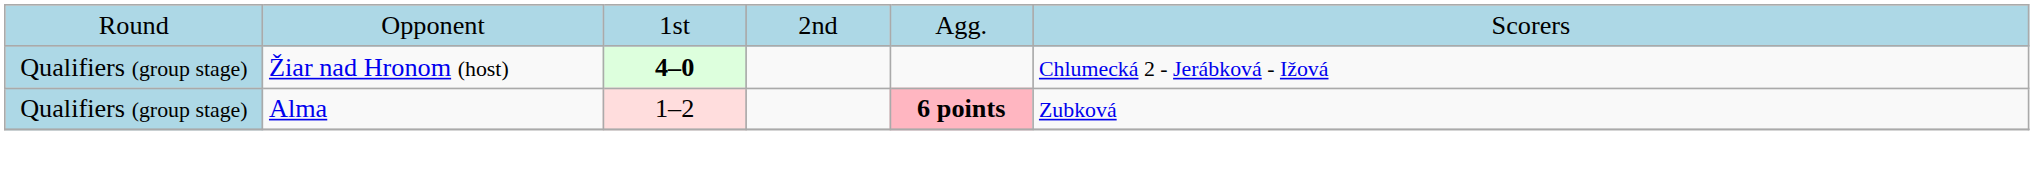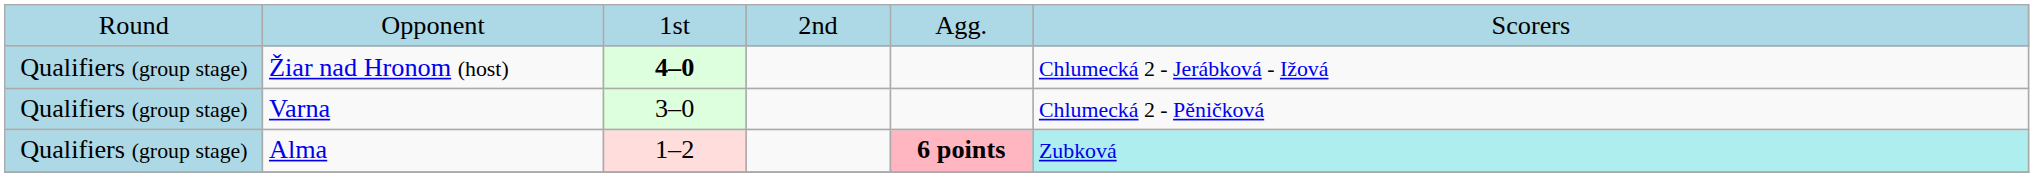+ row: Qualifiers (group stage) | Varna | 3–0 | Chlumecká 2 - Pěničková
Alma | column 6: no background -> paleturquoise background
